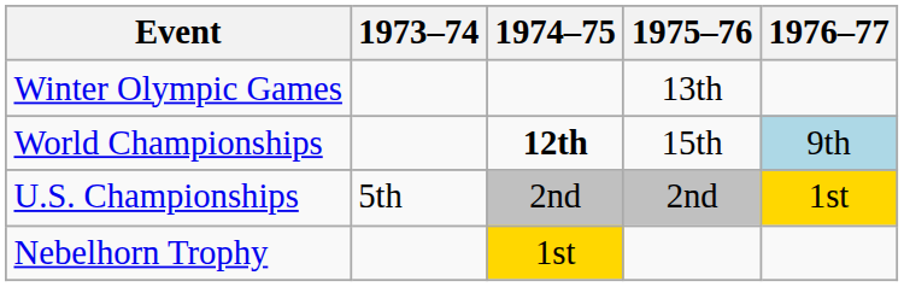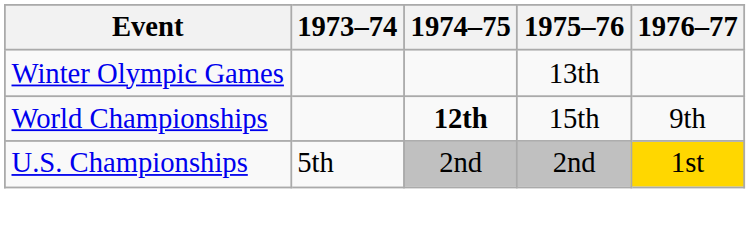World Championships | 1976–77: lightblue background -> no background
- row: Nebelhorn Trophy | 1st
